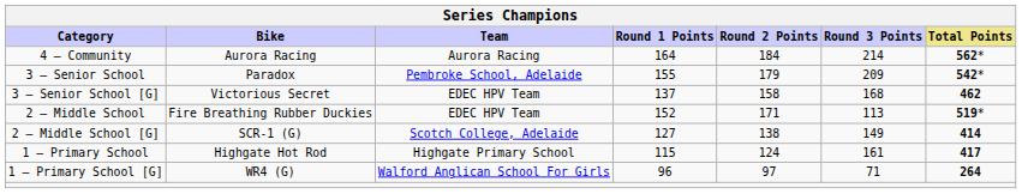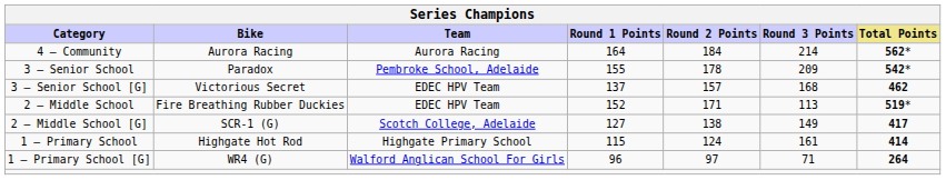3 – Senior School | Round 2 Points: 179 -> 178
3 – Senior School [G] | Round 2 Points: 158 -> 157
2 – Middle School [G] | Total Points: 414 -> 417
1 – Primary School | Total Points: 417 -> 414
